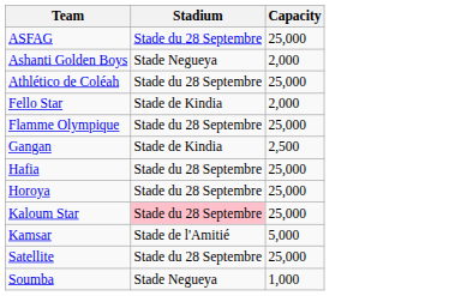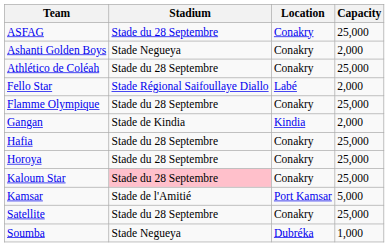+ column: Location | Conakry | Conakry | Conakry | Labé | Conakry | Kindia | Conakry | Conakry | Conakry | Port Kamsar | Conakry | Dubréka
Fello Star | Stadium: Stade de Kindia -> Stade Régional Saifoullaye Diallo
Gangan | Capacity: 2,500 -> 2,000
